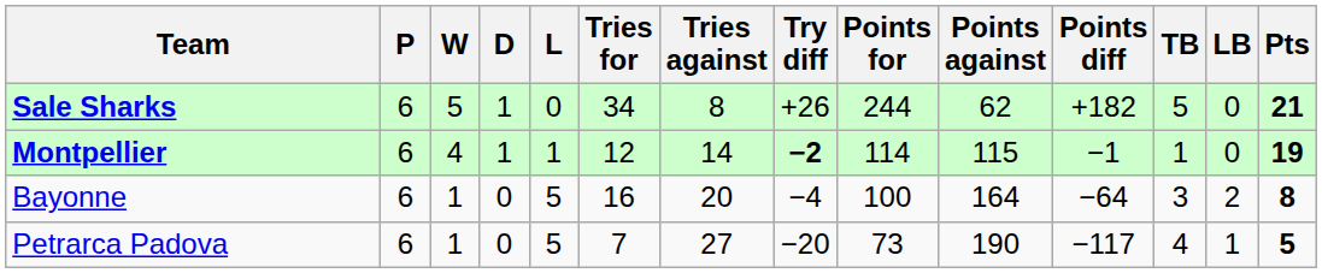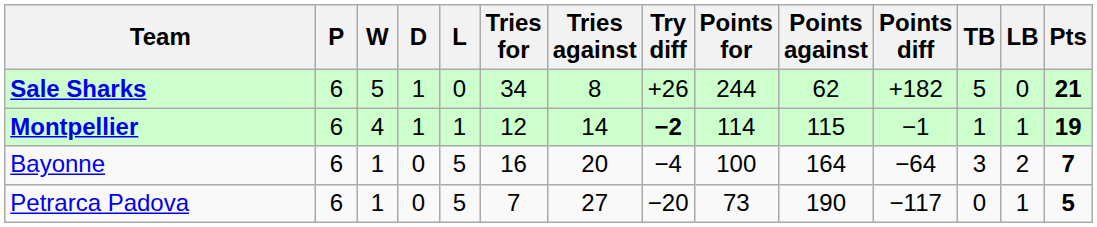Montpellier | LB: 0 -> 1
Bayonne | Pts: 8 -> 7
Petrarca Padova | TB: 4 -> 0
